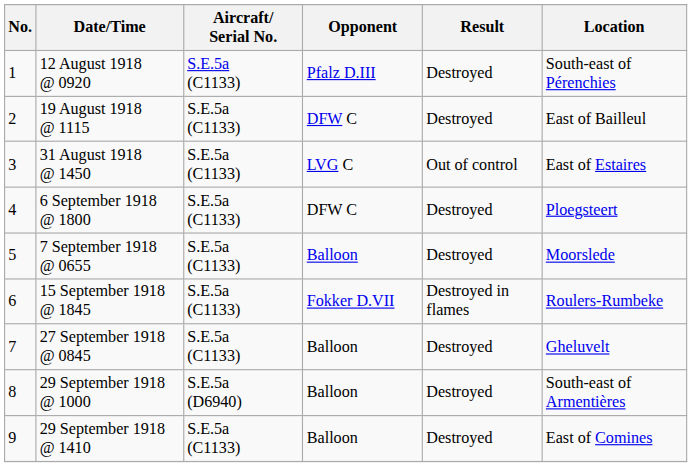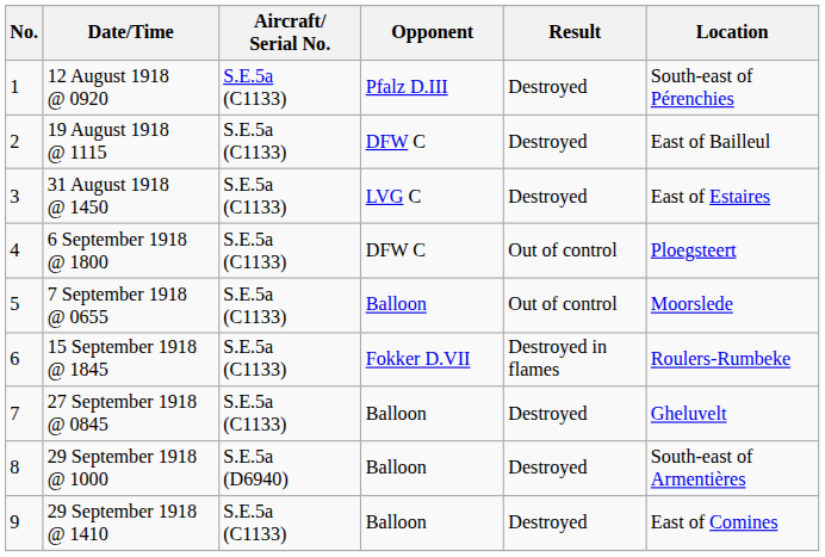31 August 1918 @ 1450 | Result: Out of control -> Destroyed
6 September 1918 @ 1800 | Result: Destroyed -> Out of control
7 September 1918 @ 0655 | Result: Destroyed -> Out of control
